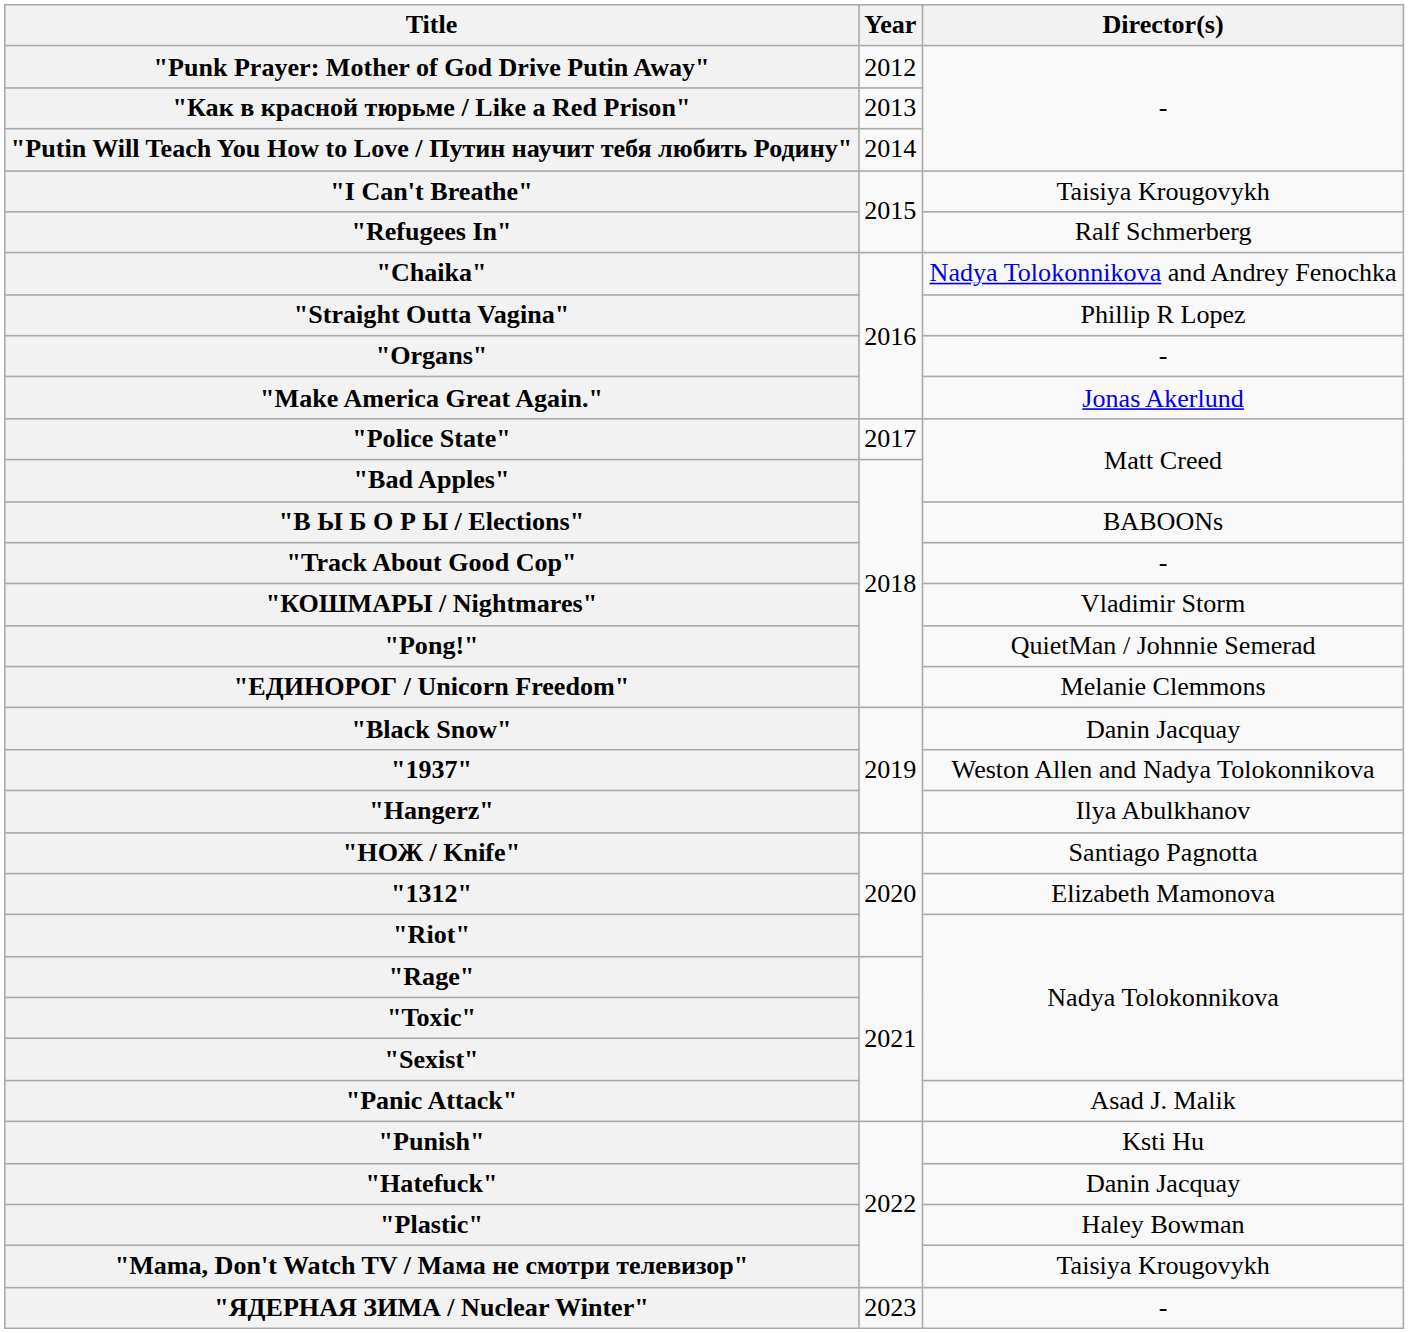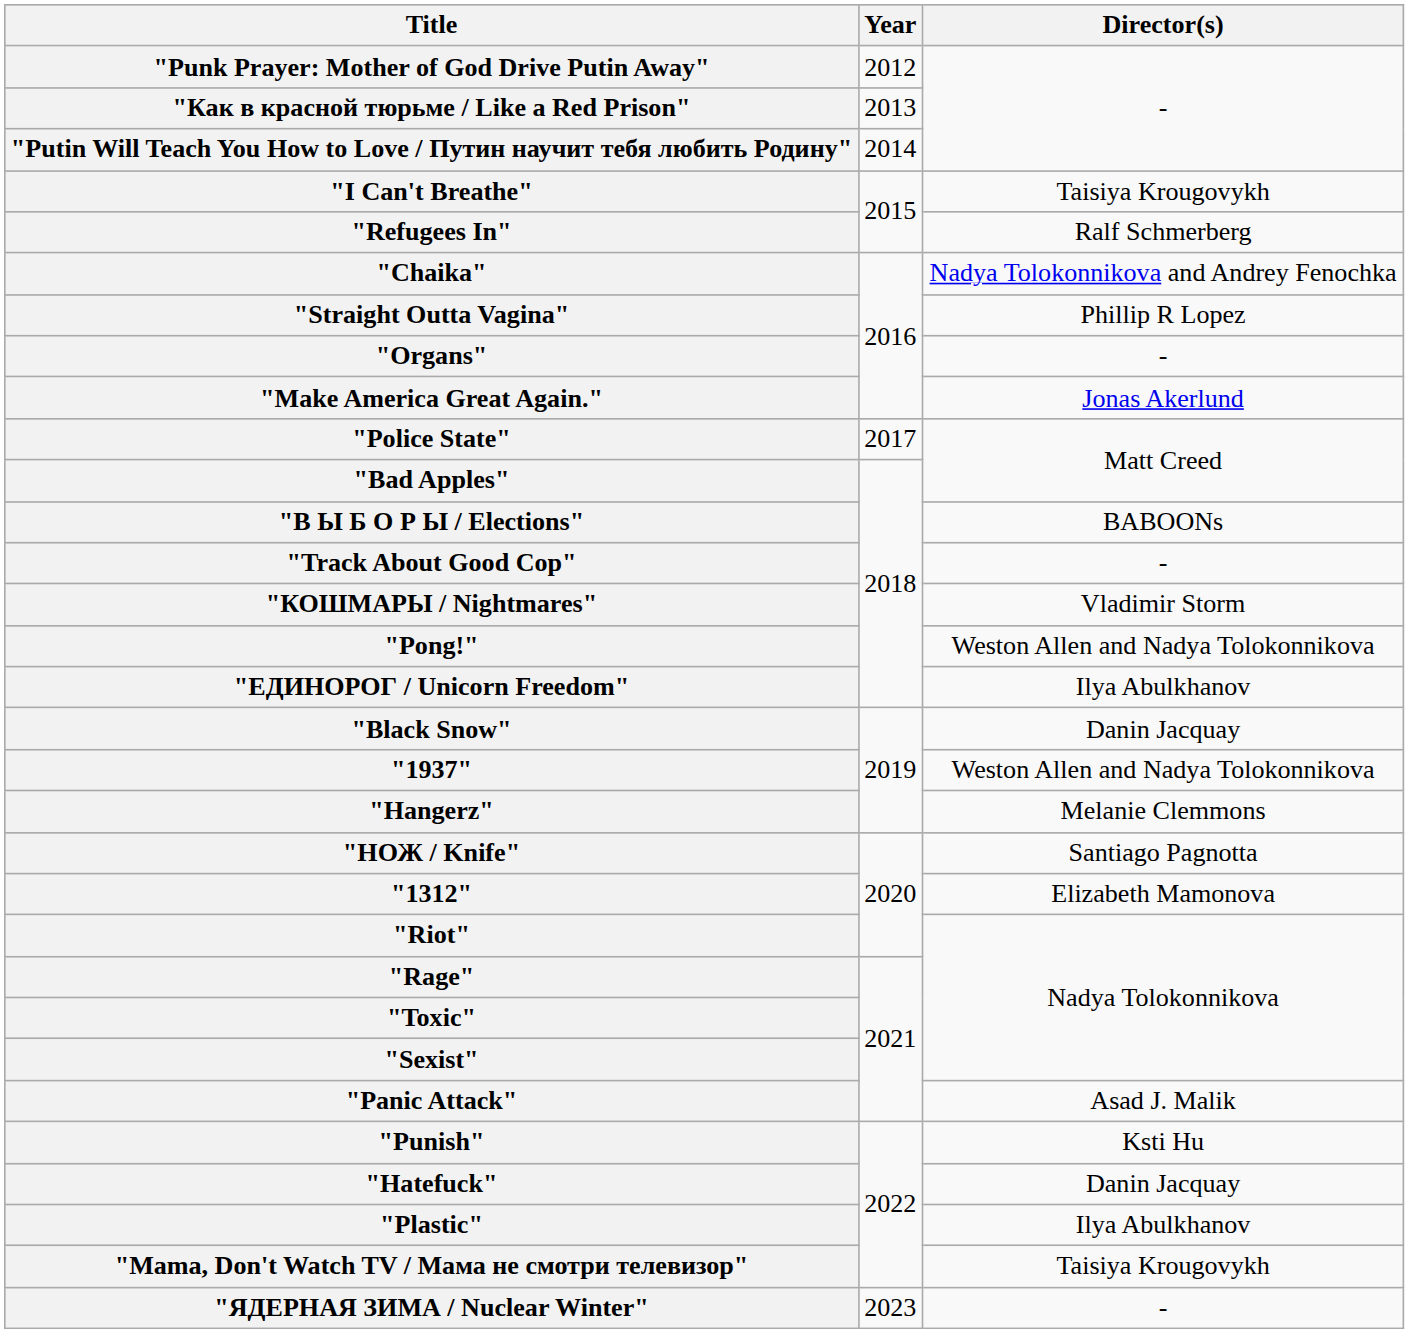"Pong!" | Director(s): QuietMan / Johnnie Semerad -> Weston Allen and Nadya Tolokonnikova
"ЕДИНОРОГ / Unicorn Freedom" | Director(s): Melanie Clemmons -> Ilya Abulkhanov
"Hangerz" | Director(s): Ilya Abulkhanov -> Melanie Clemmons
"Plastic" | Director(s): Haley Bowman -> Ilya Abulkhanov
